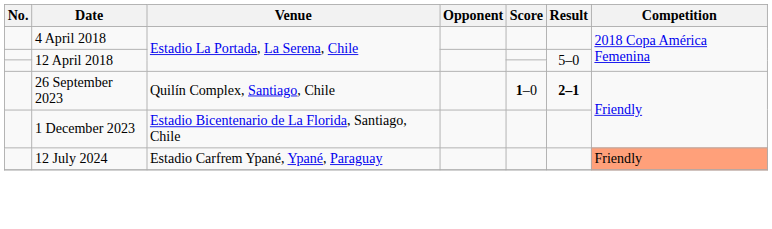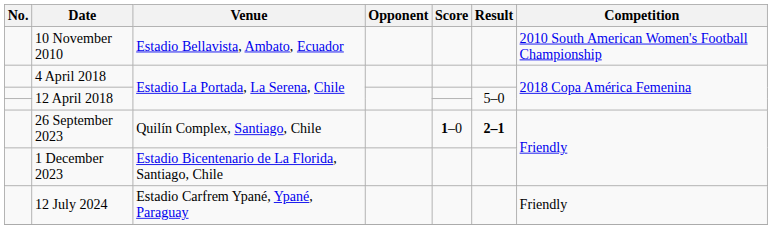+ row: 10 November 2010 | Estadio Bellavista, Ambato, Ecuador | 2010 South American Women's Football Championship
12 July 2024 | Competition: lightsalmon background -> no background
